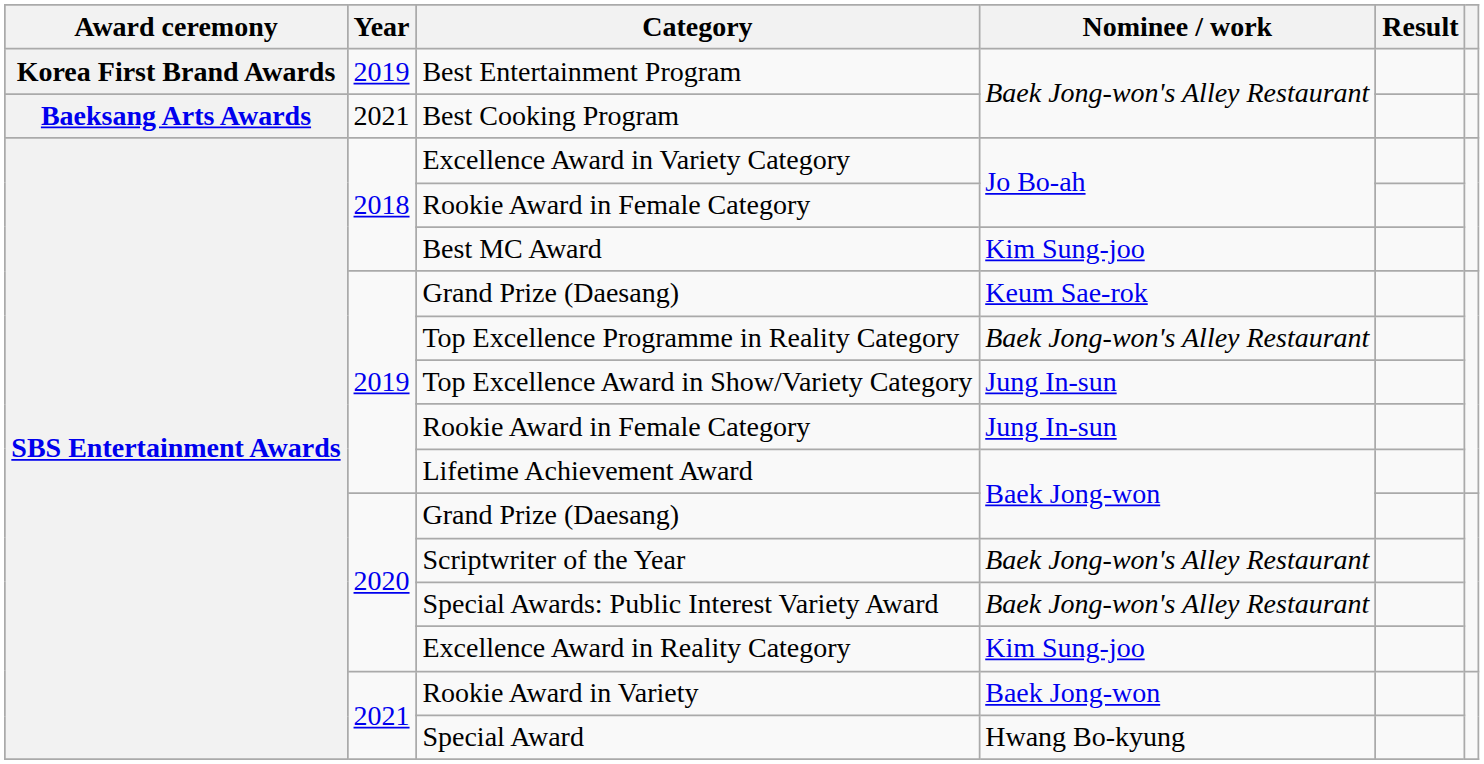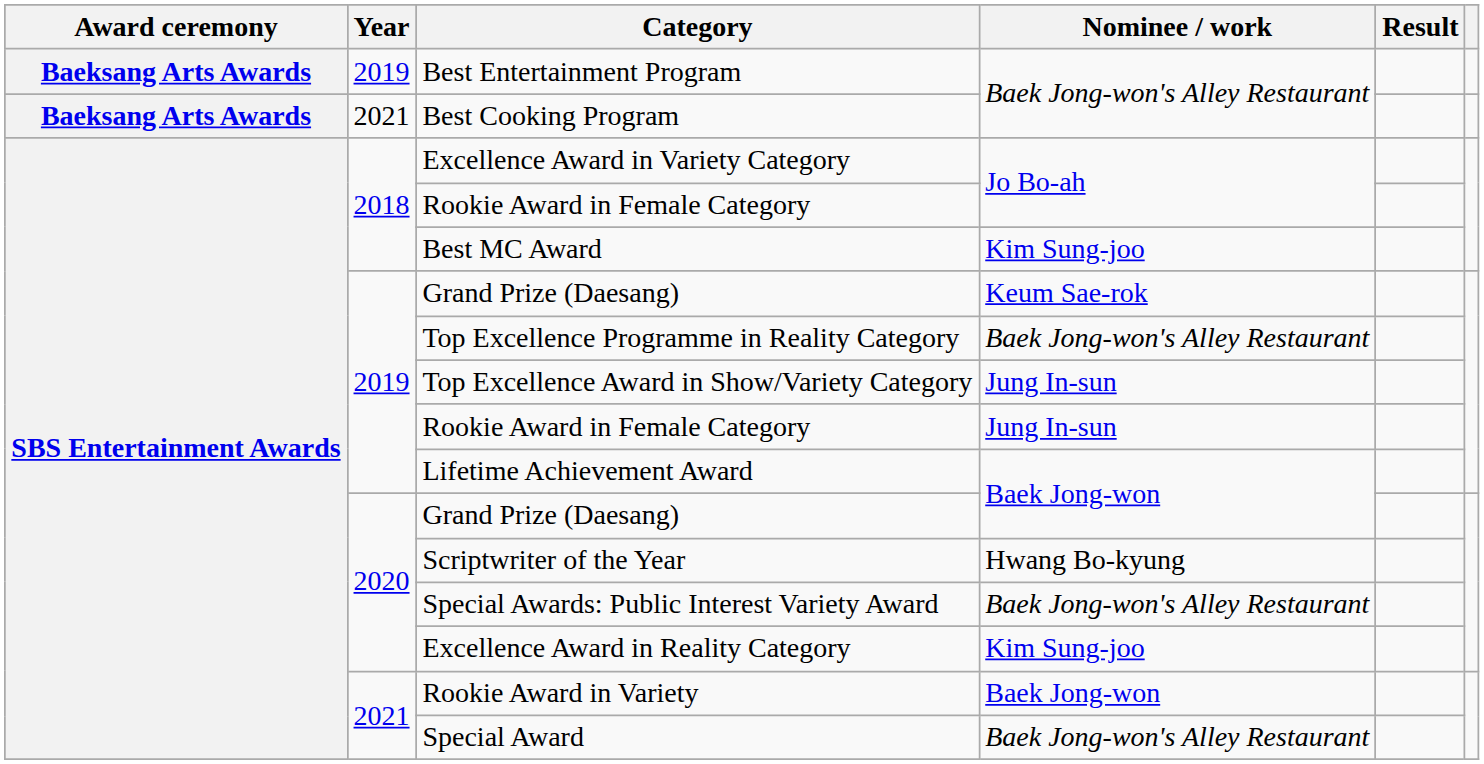Best Entertainment Program | Award ceremony: Korea First Brand Awards -> Baeksang Arts Awards
Scriptwriter of the Year | Nominee / work: Baek Jong-won's Alley Restaurant -> Hwang Bo-kyung
Special Award | Nominee / work: Hwang Bo-kyung -> Baek Jong-won's Alley Restaurant
